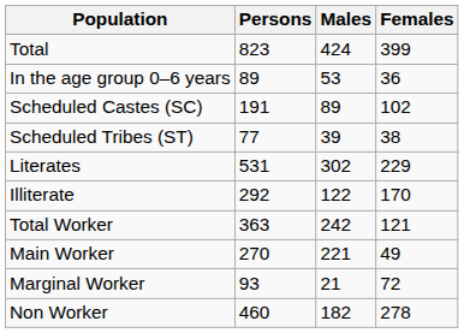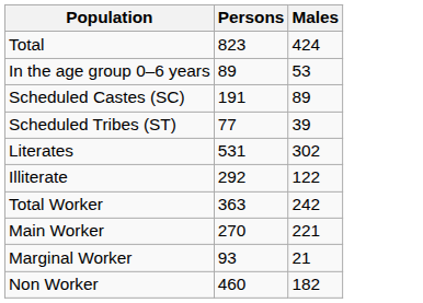- column: Females | 399 | 36 | 102 | 38 | 229 | 170 | 121 | 49 | 72 | 278
